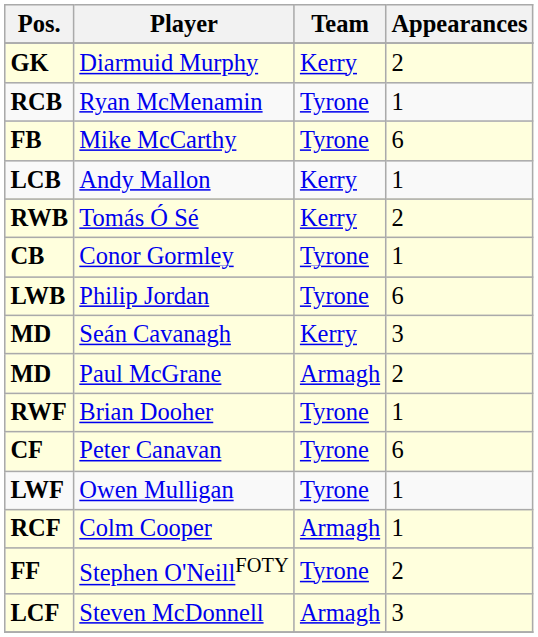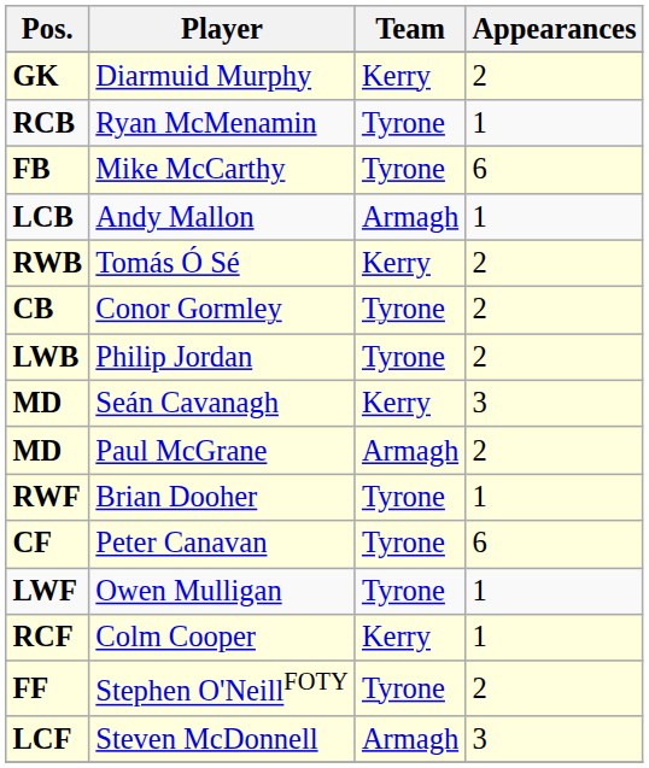Andy Mallon | Team: Kerry -> Armagh
Conor Gormley | Appearances: 1 -> 2
Philip Jordan | Appearances: 6 -> 2
Colm Cooper | Team: Armagh -> Kerry
